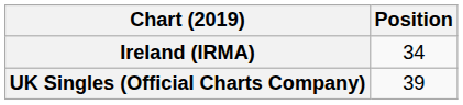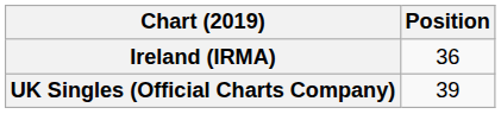Ireland (IRMA) | Position: 34 -> 36
